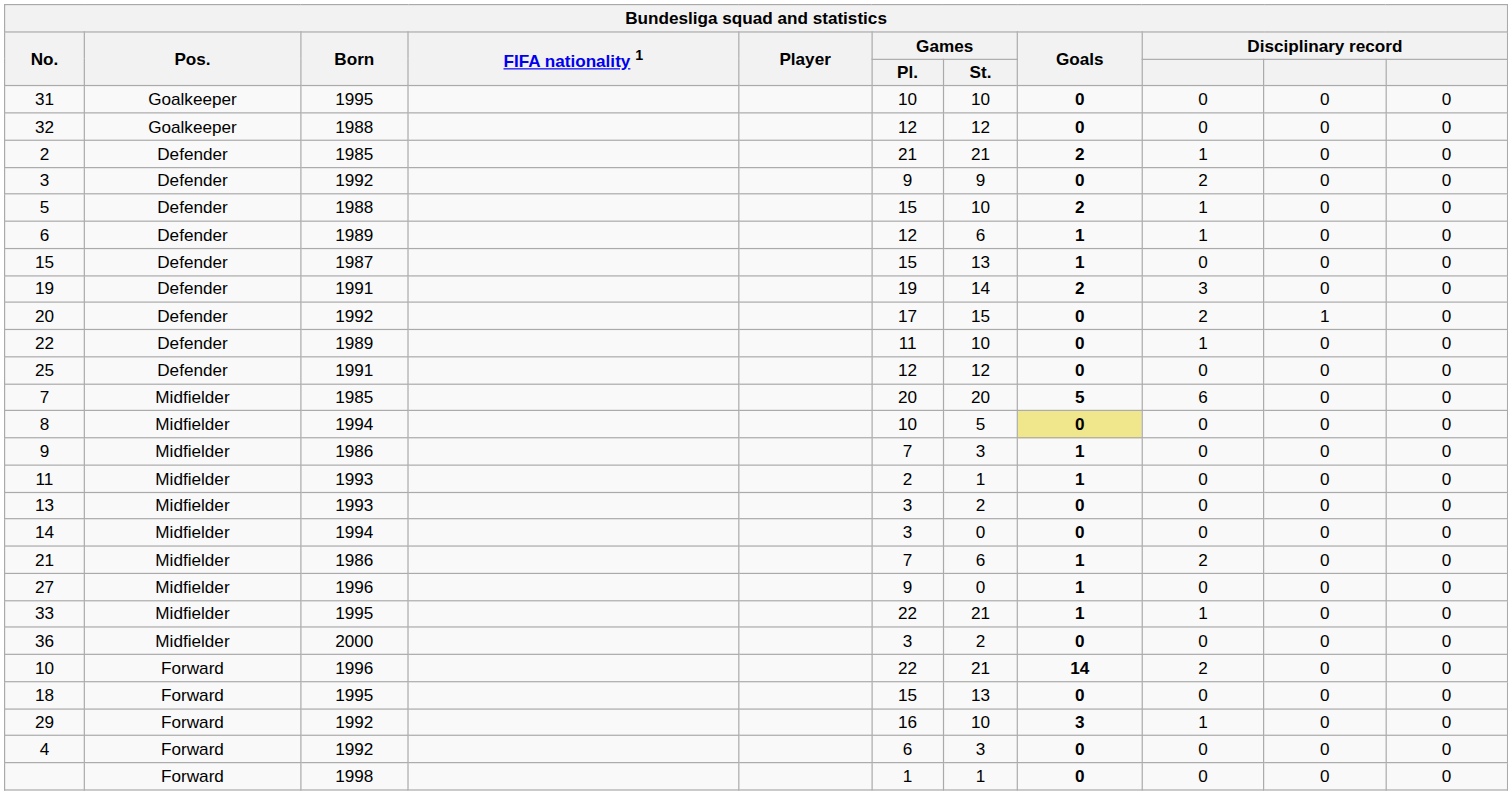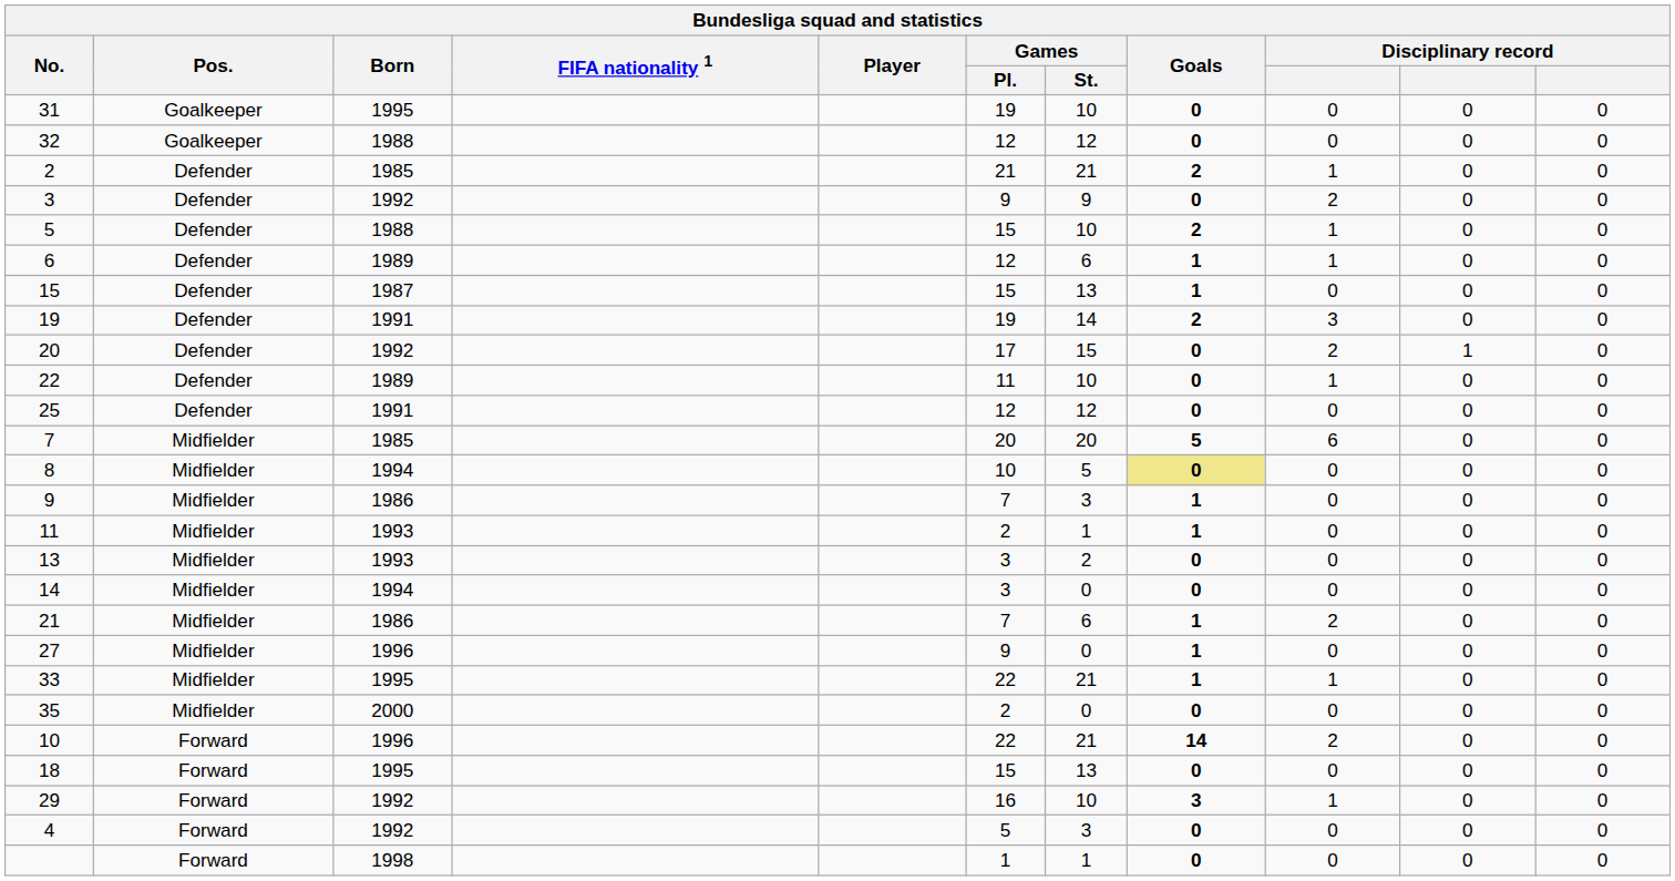31 | Games / Pl.: 10 -> 19
+ row: 35 | Midfielder | 2000 | 2 | 0 | 0 | 0 | 0 | 0
- row: 36 | Midfielder | 2000 | 3 | 2 | 0 | 0 | 0 | 0
4 | Games / Pl.: 6 -> 5
